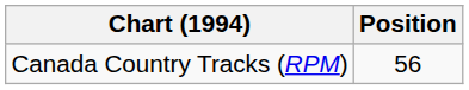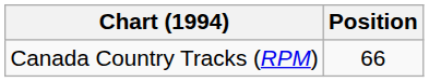Canada Country Tracks (RPM) | Position: 56 -> 66
